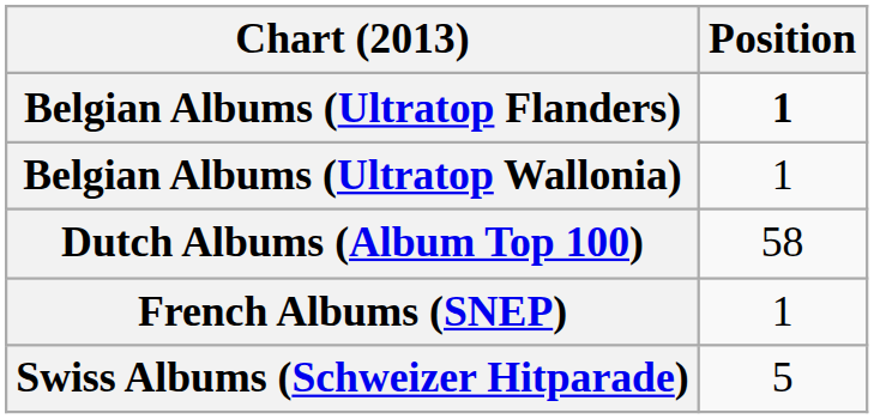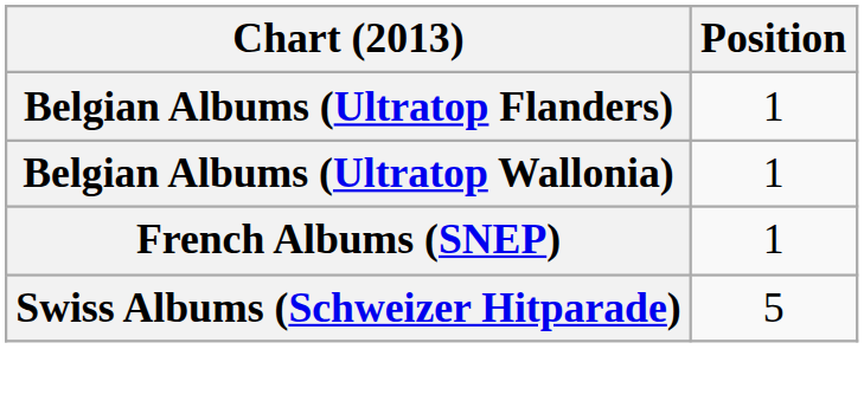Belgian Albums (Ultratop Flanders) | Position: bold -> normal
- row: Dutch Albums (Album Top 100) | 58
